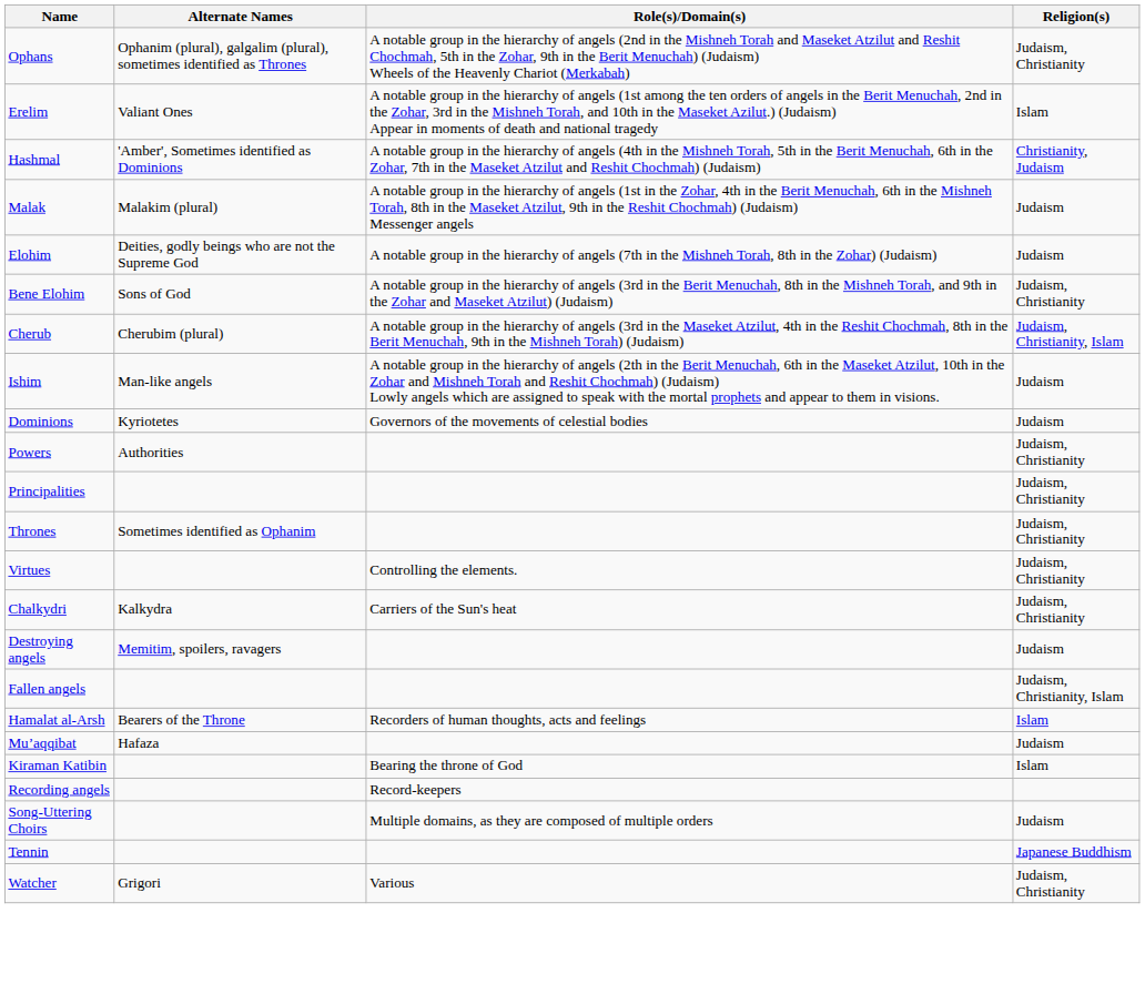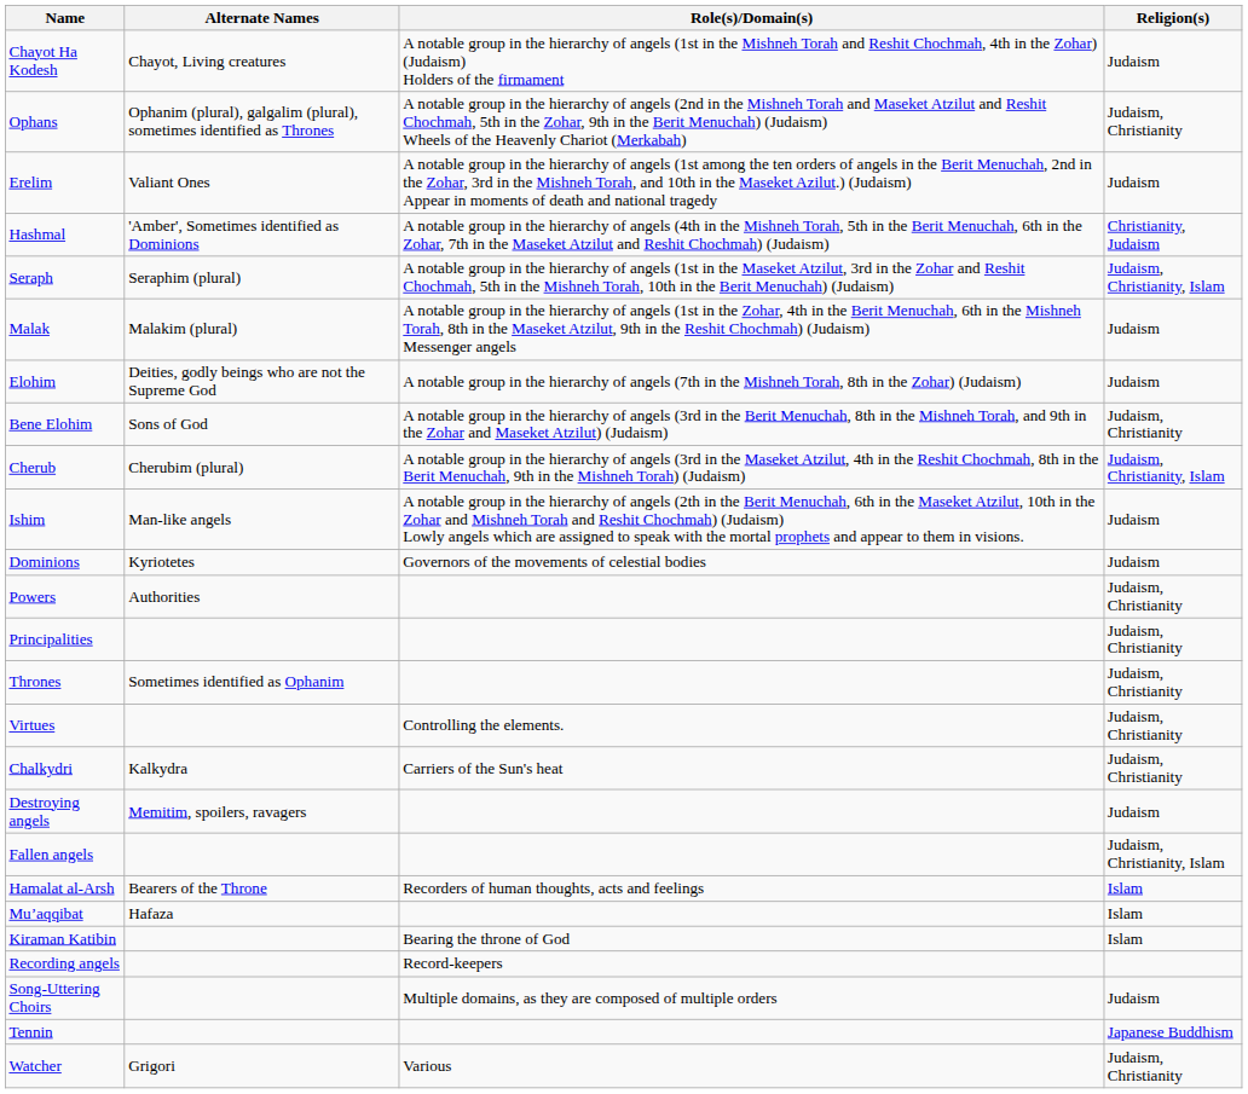+ row: Chayot Ha Kodesh | Chayot, Living creatures | A notable group in the hierarchy of angels (1st in the Mishneh Torah and Reshit Chochmah, 4th in the Zohar) (Judaism) Holders of the firmament | Judaism
Erelim | Religion(s): Islam -> Judaism
+ row: Seraph | Seraphim (plural) | A notable group in the hierarchy of angels (1st in the Maseket Atzilut, 3rd in the Zohar and Reshit Chochmah, 5th in the Mishneh Torah, 10th in the Berit Menuchah) (Judaism) | Judaism, Christianity, Islam
Mu’aqqibat | Religion(s): Judaism -> Islam
